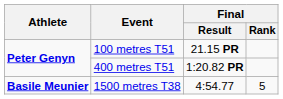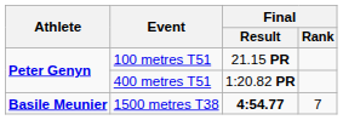1500 metres T38 | Final / Result: normal -> bold
1500 metres T38 | Final / Rank: 5 -> 7
